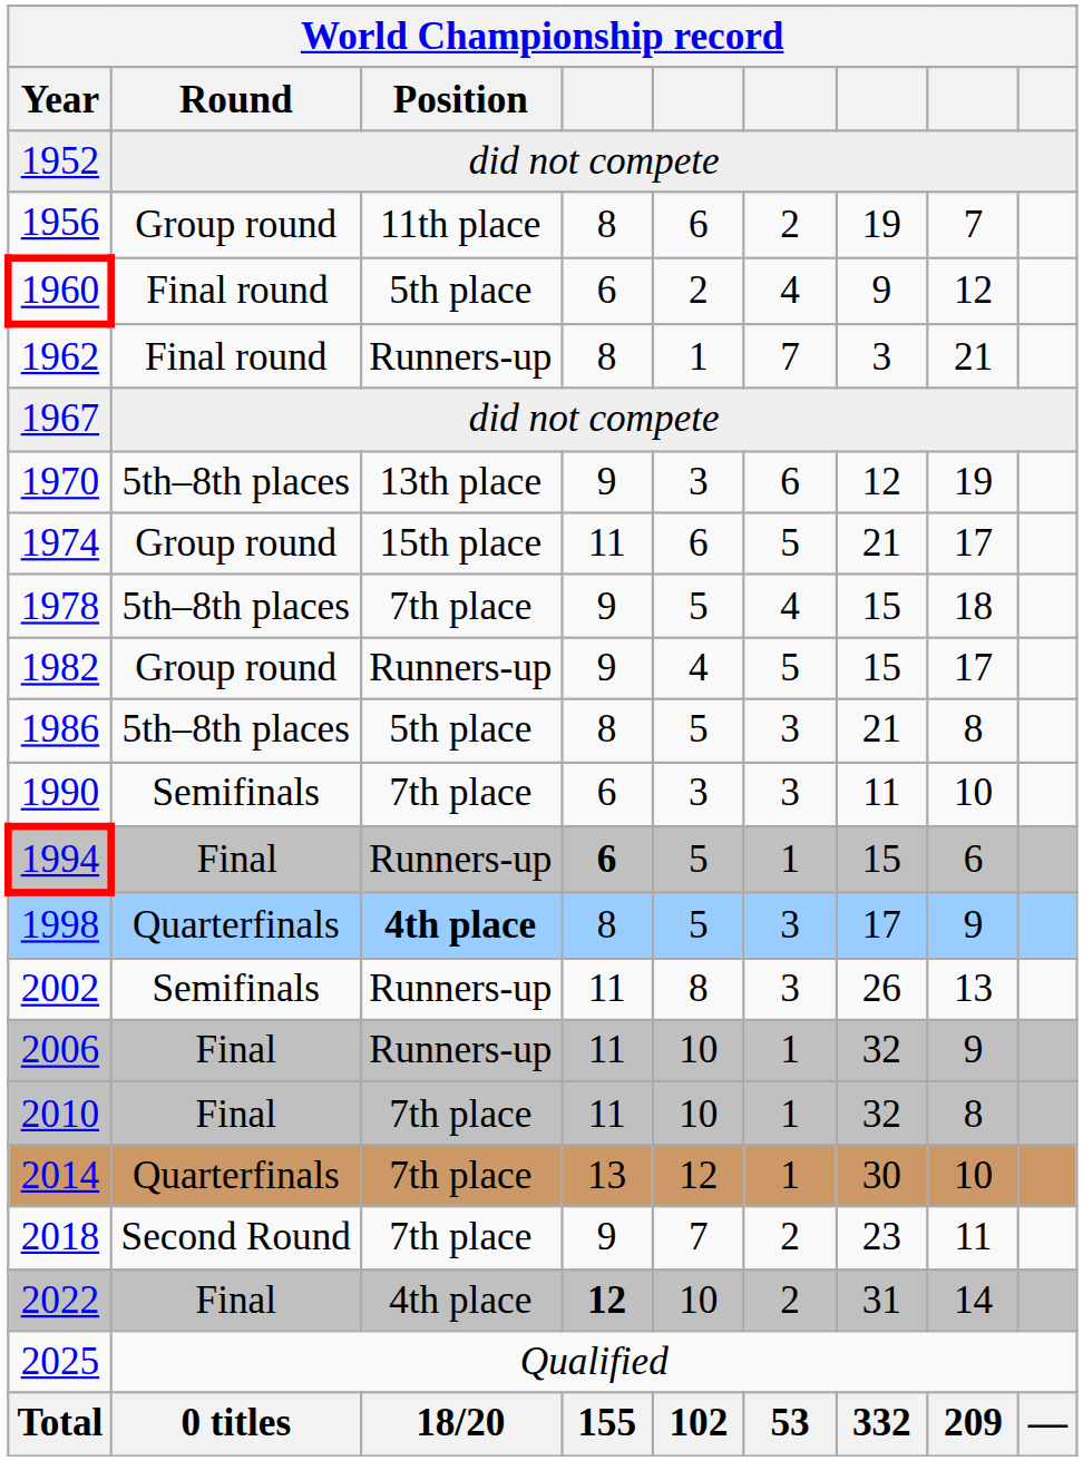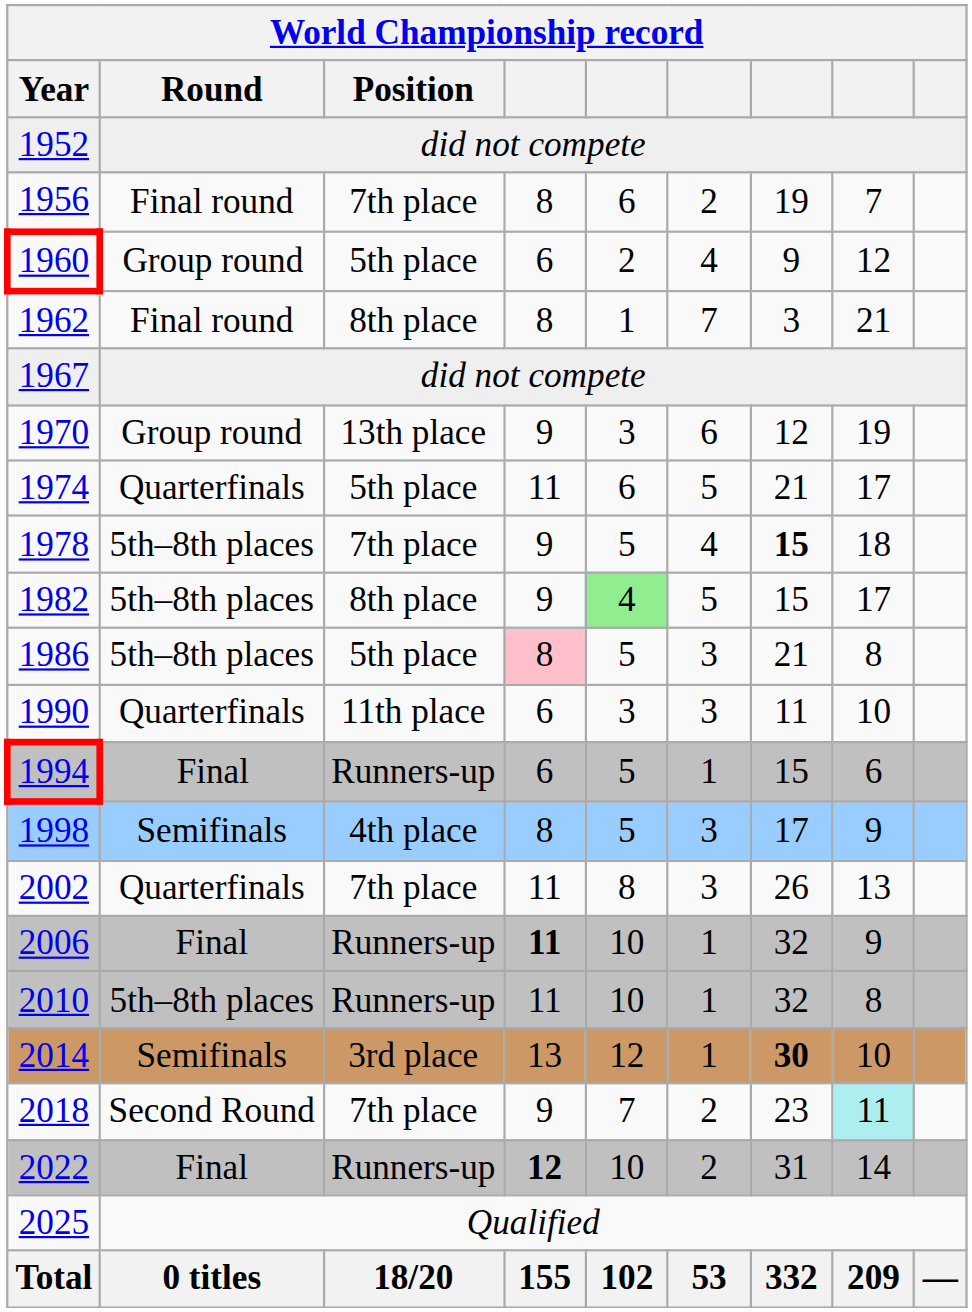1956 | Round: Group round -> Final round
1956 | Position: 11th place -> 7th place
1960 | Round: Final round -> Group round
1962 | Position: Runners-up -> 8th place
1970 | Round: 5th–8th places -> Group round
1974 | Round: Group round -> Quarterfinals
1974 | Position: 15th place -> 5th place
1978 | column 7: normal -> bold
1982 | Round: Group round -> 5th–8th places
1982 | Position: Runners-up -> 8th place
1982 | column 5: no background -> lightgreen background
1986 | column 4: no background -> pink background
1990 | Round: Semifinals -> Quarterfinals
1990 | Position: 7th place -> 11th place
1994 | column 4: bold -> normal
1998 | Round: Quarterfinals -> Semifinals
1998 | Position: bold -> normal
2002 | Round: Semifinals -> Quarterfinals
2002 | Position: Runners-up -> 7th place
2006 | column 4: normal -> bold
2010 | Round: Final -> 5th–8th places
2010 | Position: 7th place -> Runners-up
2014 | Round: Quarterfinals -> Semifinals
2014 | Position: 7th place -> 3rd place
2014 | column 7: normal -> bold
2018 | column 8: no background -> paleturquoise background
2022 | Position: 4th place -> Runners-up
